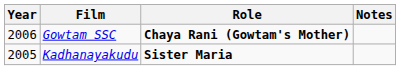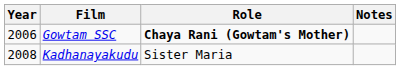Kadhanayakudu | Year: 2005 -> 2008
Kadhanayakudu | Role: bold -> normal
